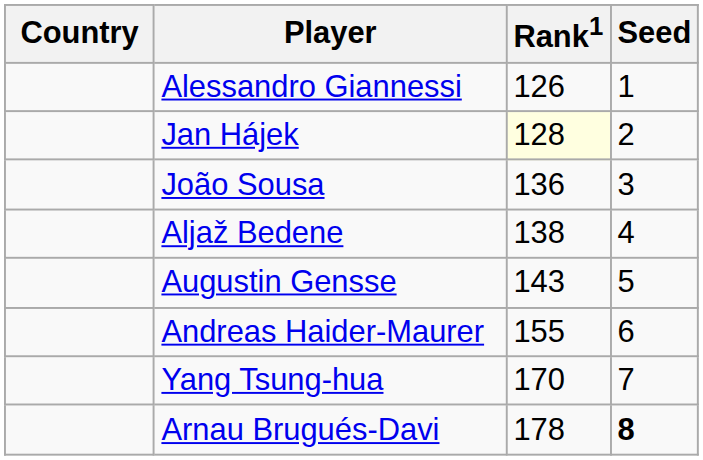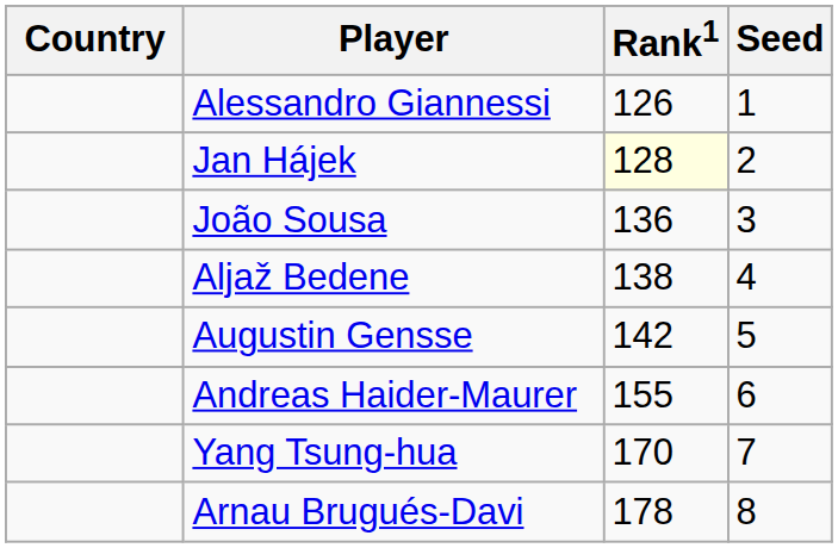Augustin Gensse | Rank1: 143 -> 142
Arnau Brugués-Davi | Seed: bold -> normal
